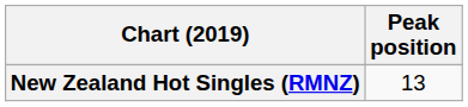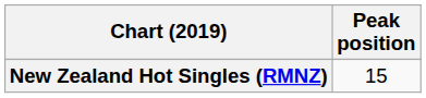New Zealand Hot Singles (RMNZ) | Peak position: 13 -> 15
